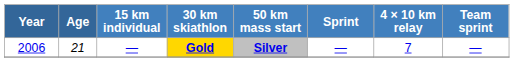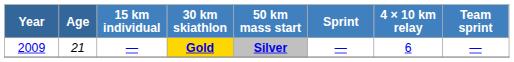Gold | Year: 2006 -> 2009
Gold | 4 × 10 km relay: 7 -> 6
